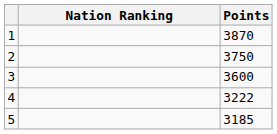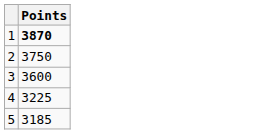- column: Nation Ranking
1 | Points: normal -> bold
4 | Points: 3222 -> 3225
